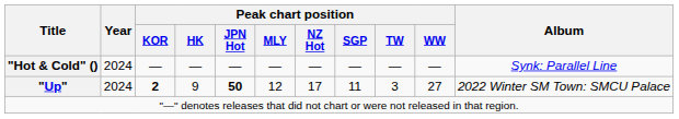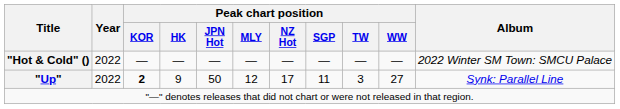"Hot & Cold" () | Year: 2024 -> 2022
"Hot & Cold" () | Album: Synk: Parallel Line -> 2022 Winter SM Town: SMCU Palace
"Up" | Year: 2024 -> 2022
"Up" | Peak chart position / JPN Hot: bold -> normal
"Up" | Album: 2022 Winter SM Town: SMCU Palace -> Synk: Parallel Line
